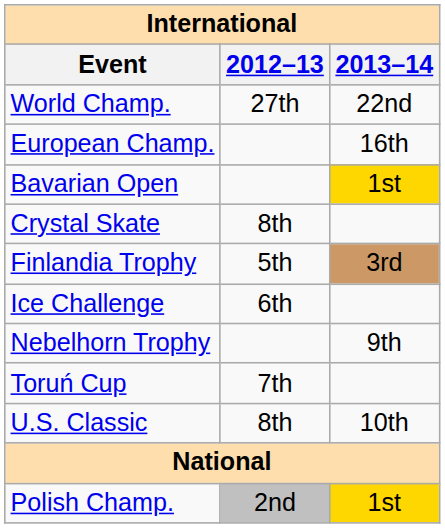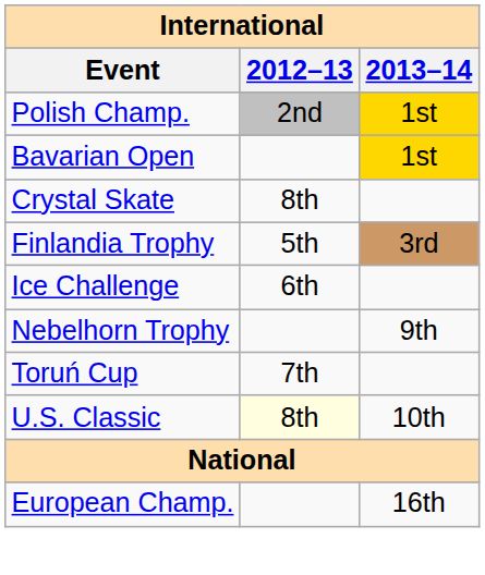- row: World Champ. | 27th | 22nd
rows swapped: European Champ. <-> Polish Champ.
U.S. Classic | 2012–13: no background -> lightyellow background
